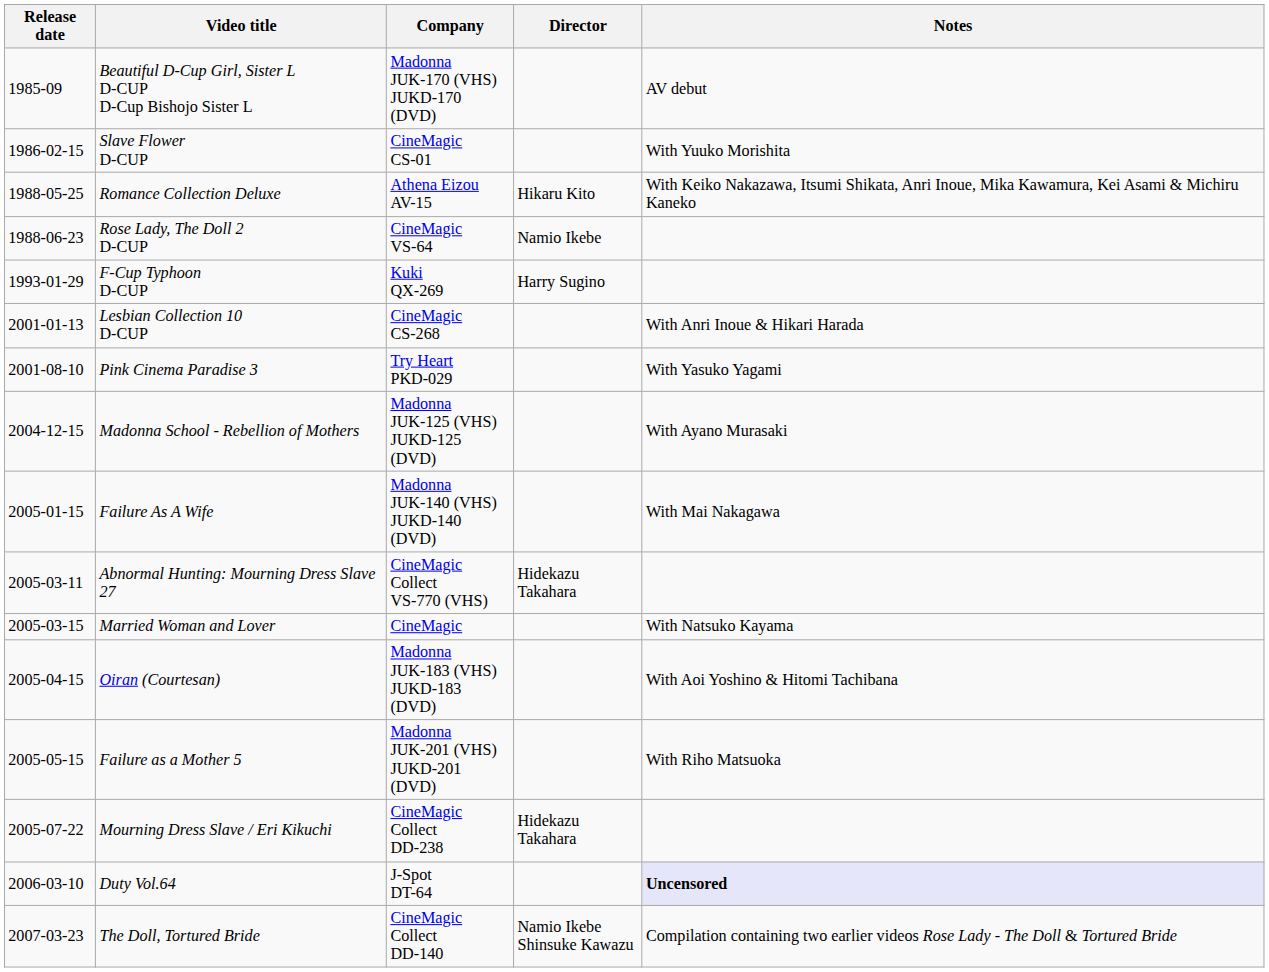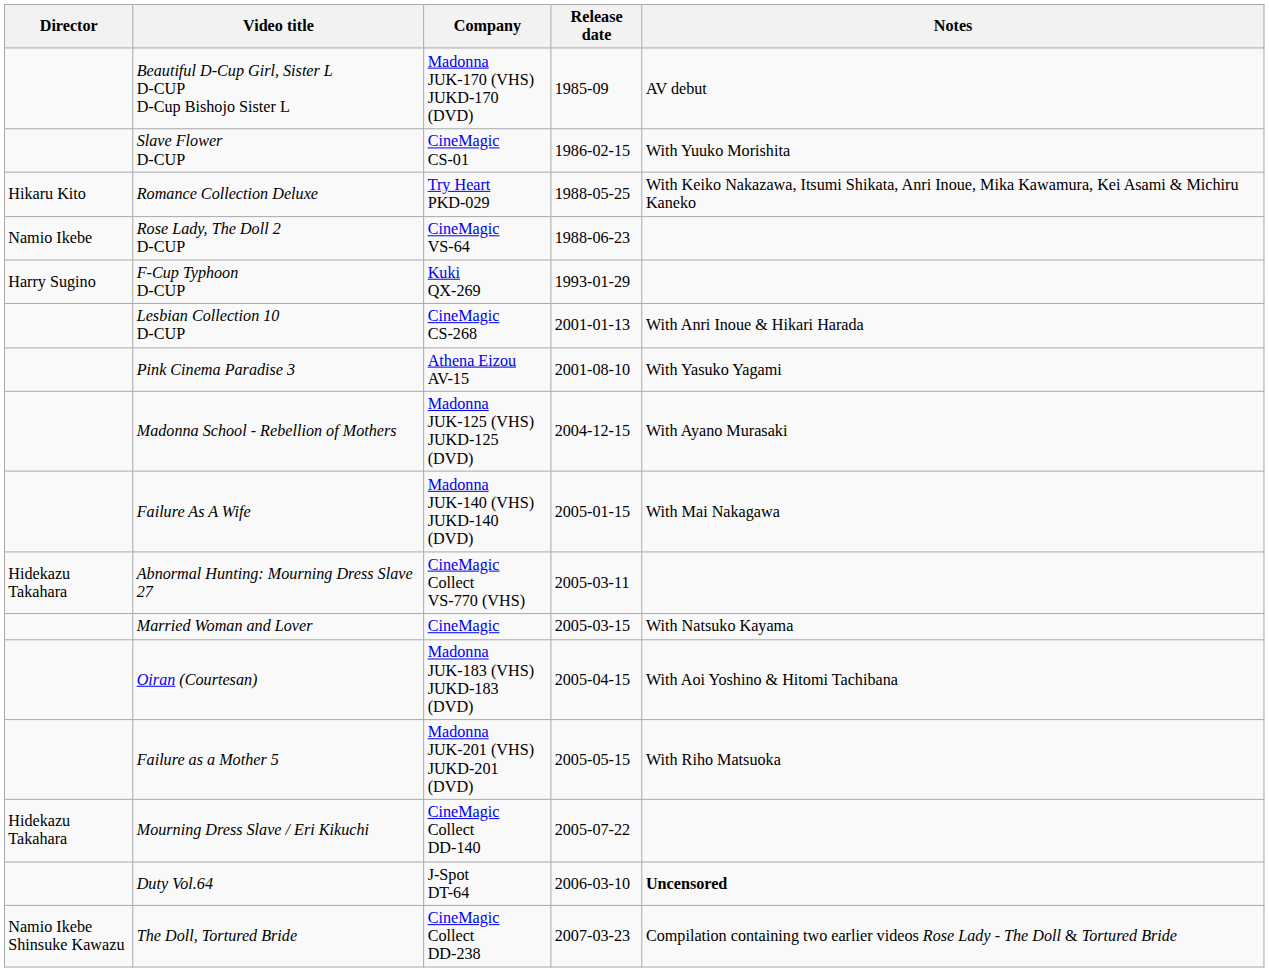columns swapped: Release date <-> Director
Romance Collection Deluxe | Company: Athena Eizou AV-15 -> Try Heart PKD-029
Pink Cinema Paradise 3 | Company: Try Heart PKD-029 -> Athena Eizou AV-15
Mourning Dress Slave / Eri Kikuchi | Company: CineMagic Collect DD-238 -> CineMagic Collect DD-140
Duty Vol.64 | Notes: lavender background -> no background
The Doll, Tortured Bride | Company: CineMagic Collect DD-140 -> CineMagic Collect DD-238
